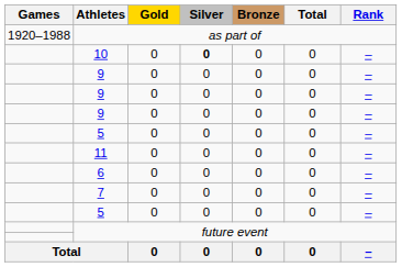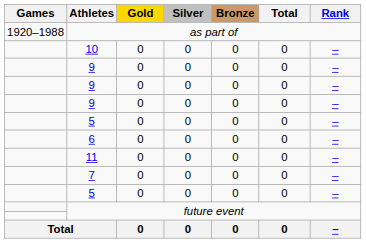10 | Silver: bold -> normal
rows swapped: 6 <-> 11
